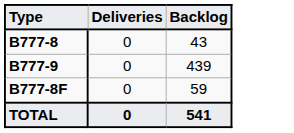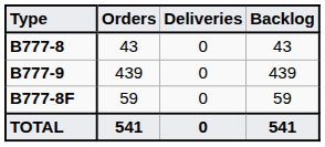+ column: Orders | 43 | 439 | 59 | 541
